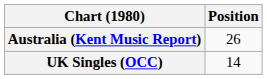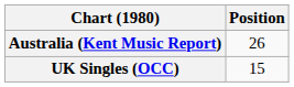UK Singles (OCC) | Position: 14 -> 15
